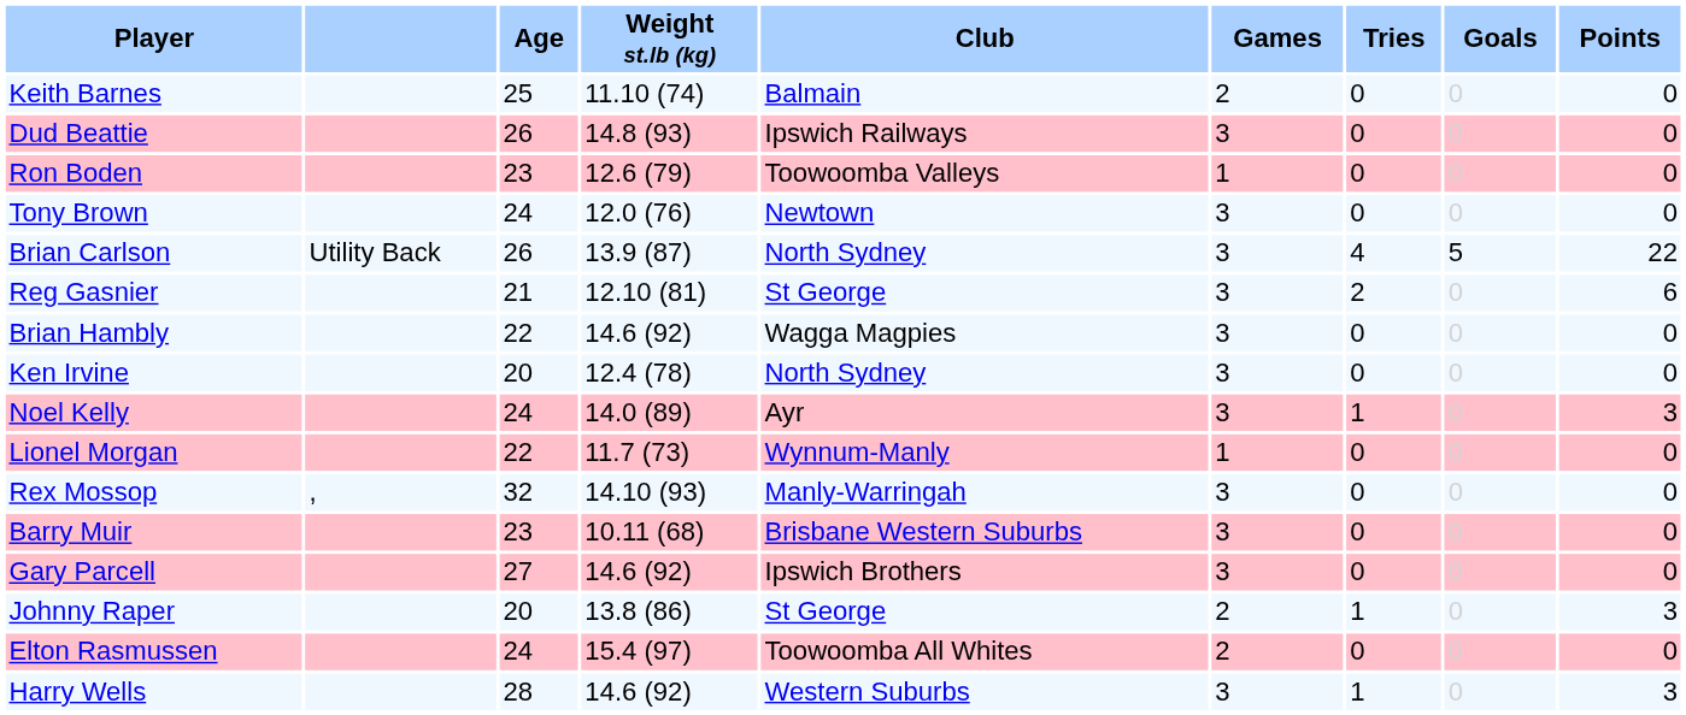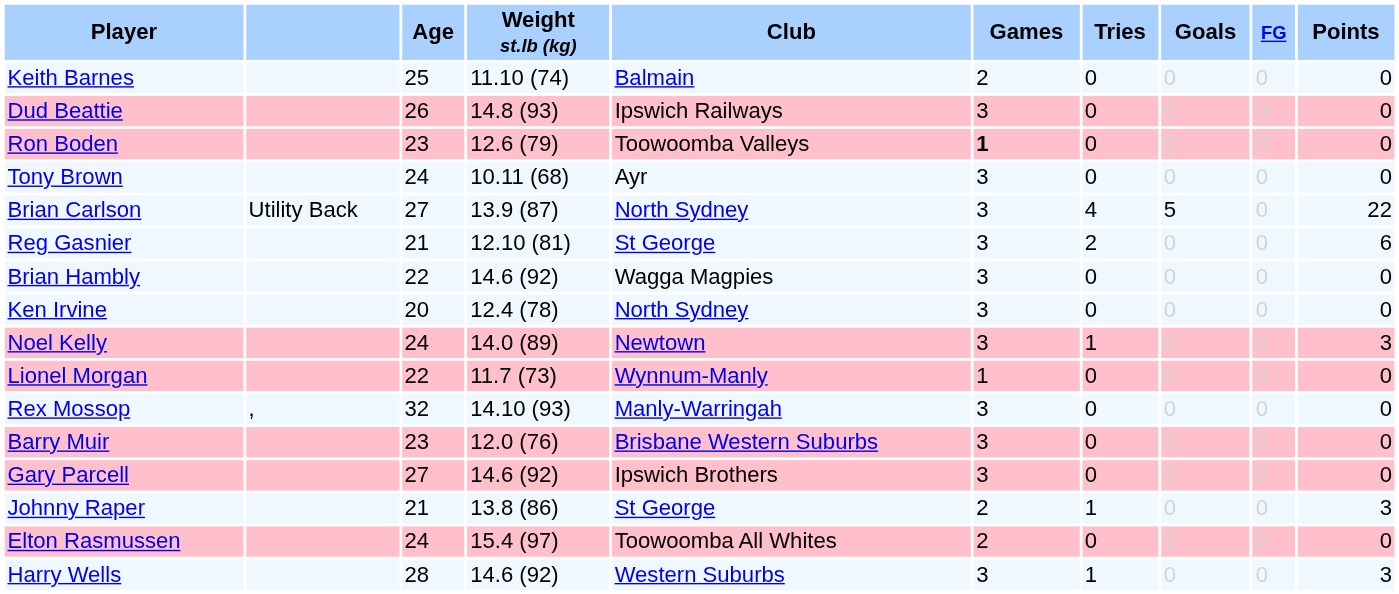+ column: FG | 0 | 0 | 0 | 0 | 0 | 0 | 0 | 0 | 0 | 0 | 0 | 0 | 0 | 0 | 0 | 0
Ron Boden | Games: normal -> bold
Tony Brown | Weight st.lb (kg): 12.0 (76) -> 10.11 (68)
Tony Brown | Club: Newtown -> Ayr
Brian Carlson | Age: 26 -> 27
Noel Kelly | Club: Ayr -> Newtown
Barry Muir | Weight st.lb (kg): 10.11 (68) -> 12.0 (76)
Johnny Raper | Age: 20 -> 21
